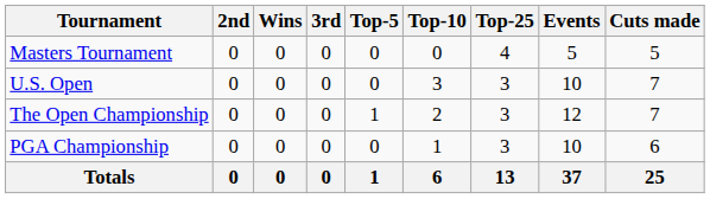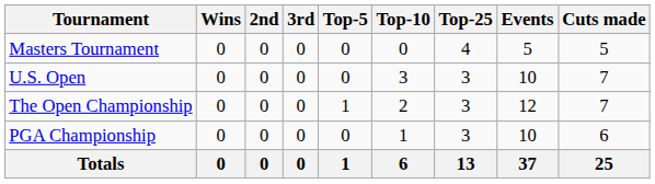columns swapped: Wins <-> 2nd
